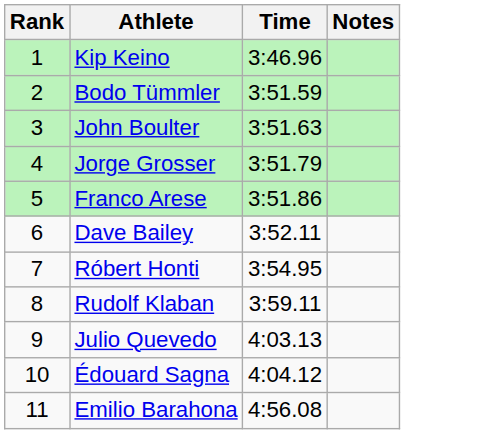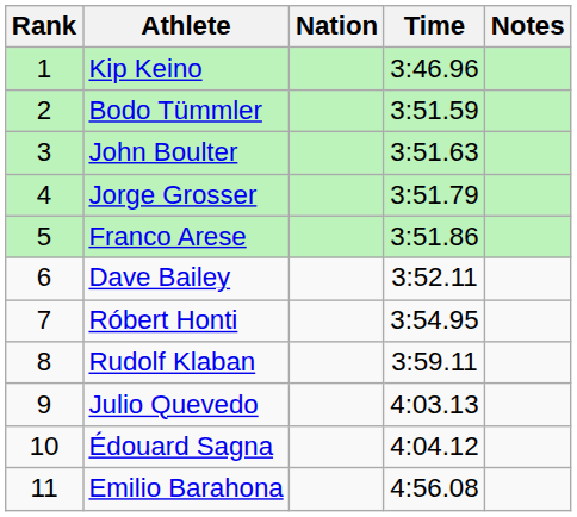+ column: Nation
